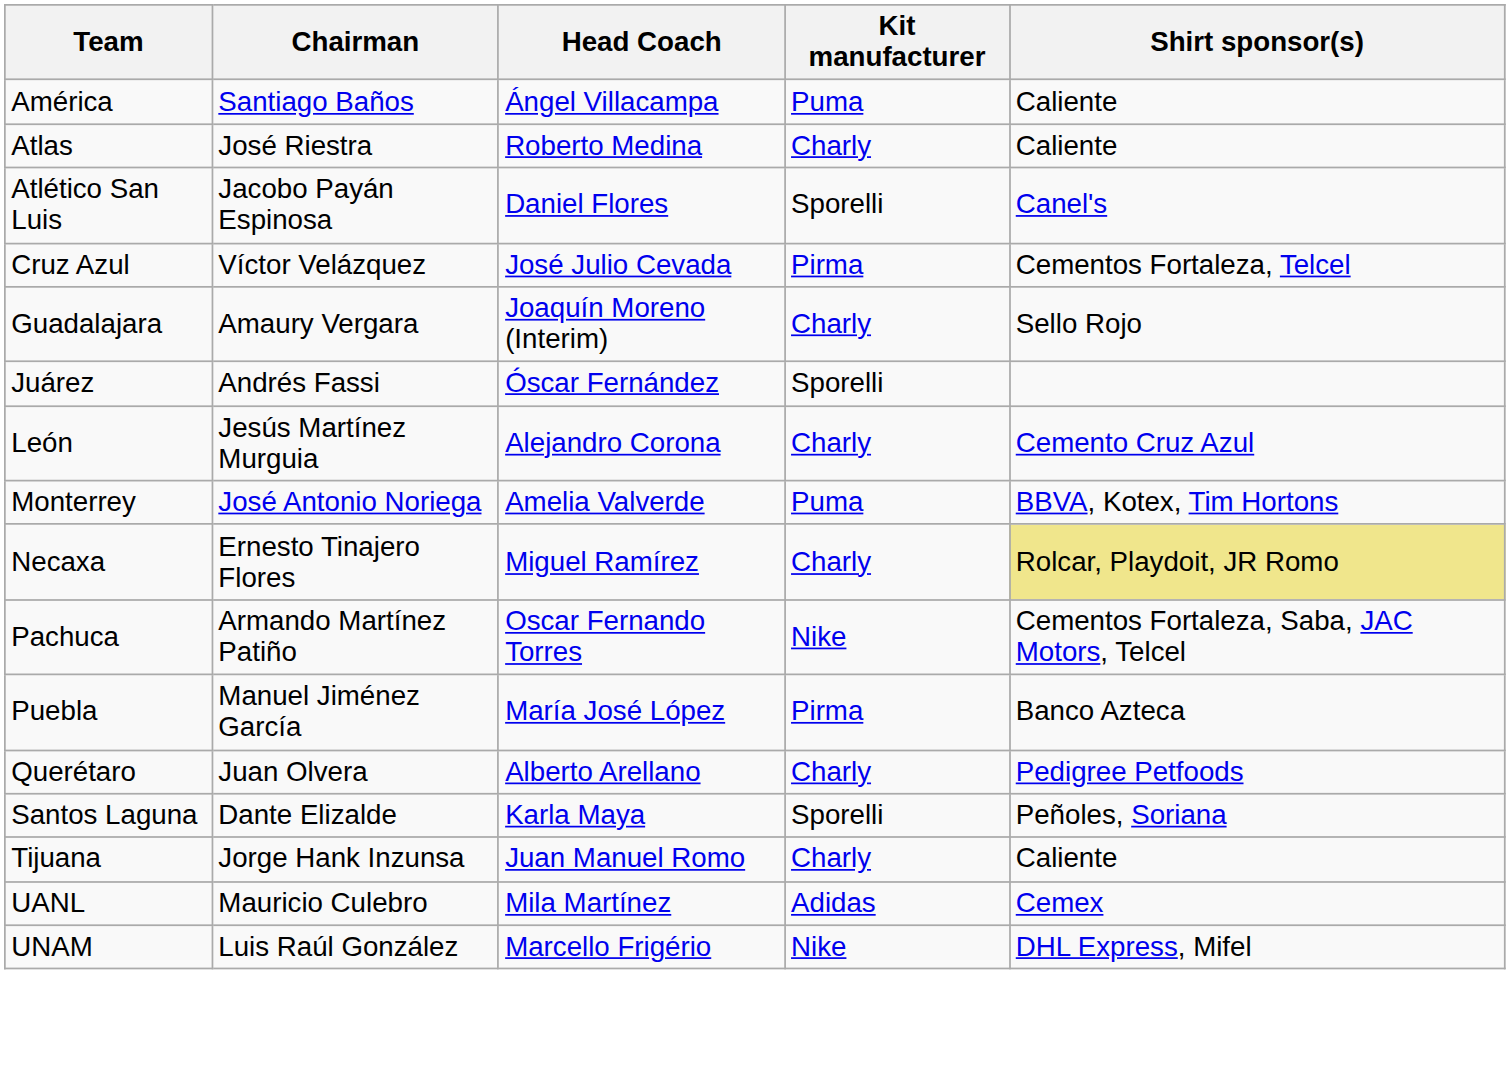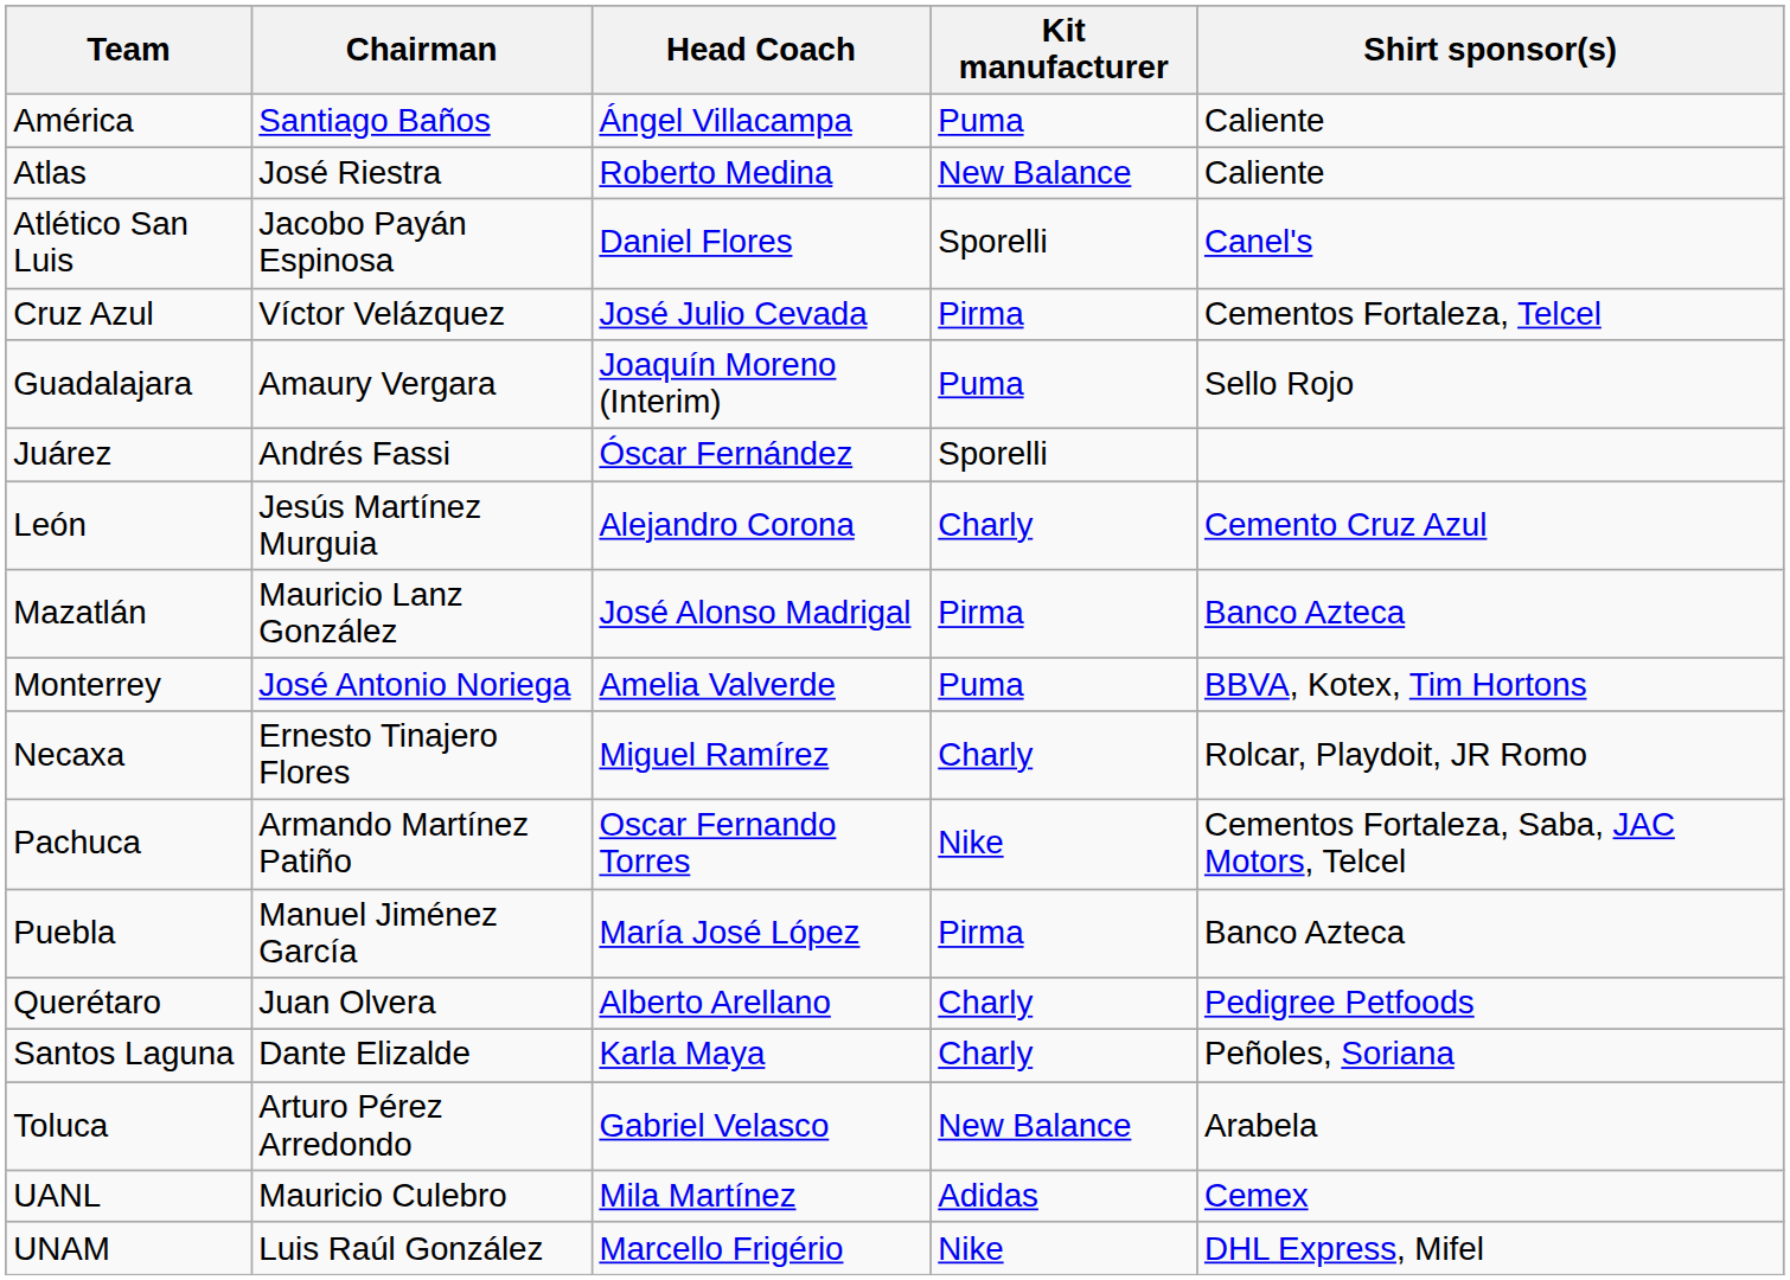Atlas | Kit manufacturer: Charly -> New Balance
Guadalajara | Kit manufacturer: Charly -> Puma
+ row: Mazatlán | Mauricio Lanz González | José Alonso Madrigal | Pirma | Banco Azteca
Necaxa | Shirt sponsor(s): khaki background -> no background
Santos Laguna | Kit manufacturer: Sporelli -> Charly
- row: Tijuana | Jorge Hank Inzunsa | Juan Manuel Romo | Charly | Caliente
+ row: Toluca | Arturo Pérez Arredondo | Gabriel Velasco | New Balance | Arabela
